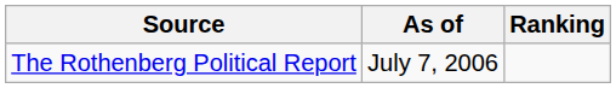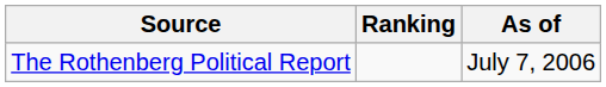columns swapped: Ranking <-> As of
